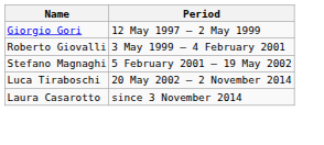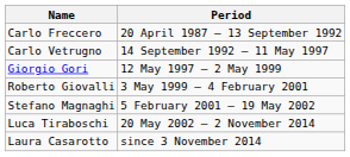+ row: Carlo Freccero | 20 April 1987 – 13 September 1992
+ row: Carlo Vetrugno | 14 September 1992 – 11 May 1997
